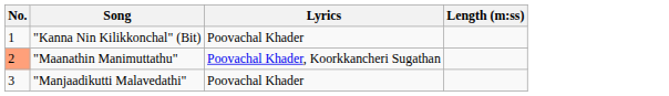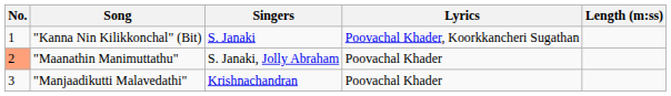+ column: Singers | S. Janaki | S. Janaki, Jolly Abraham | Krishnachandran
"Kanna Nin Kilikkonchal" (Bit) | Lyrics: Poovachal Khader -> Poovachal Khader, Koorkkancheri Sugathan
"Maanathin Manimuttathu" | Lyrics: Poovachal Khader, Koorkkancheri Sugathan -> Poovachal Khader
